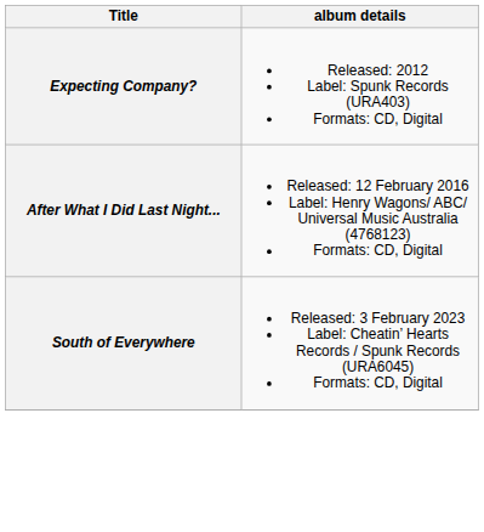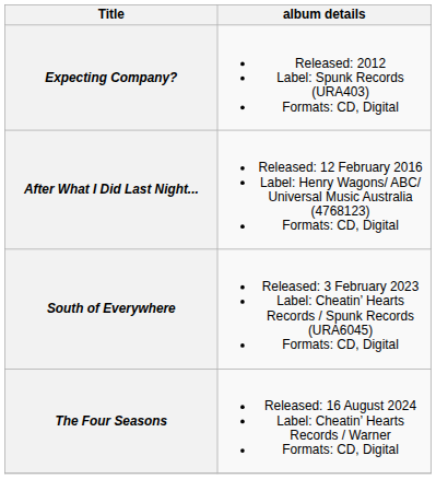+ row: The Four Seasons | Released: 16 August 2024 Label: Cheatin’ Hearts Records / Warner Formats: CD, Digital
